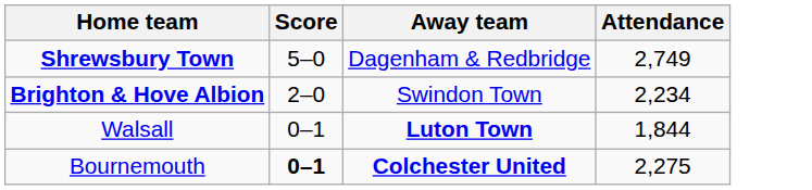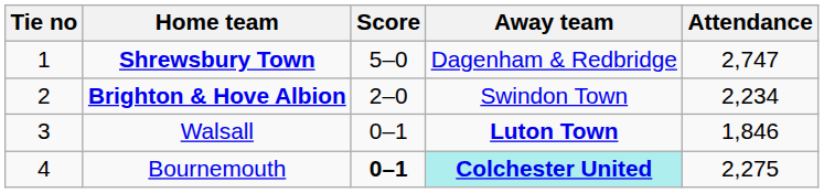+ column: Tie no | 1 | 2 | 3 | 4
Shrewsbury Town | Attendance: 2,749 -> 2,747
Walsall | Attendance: 1,844 -> 1,846
Bournemouth | Away team: no background -> paleturquoise background
